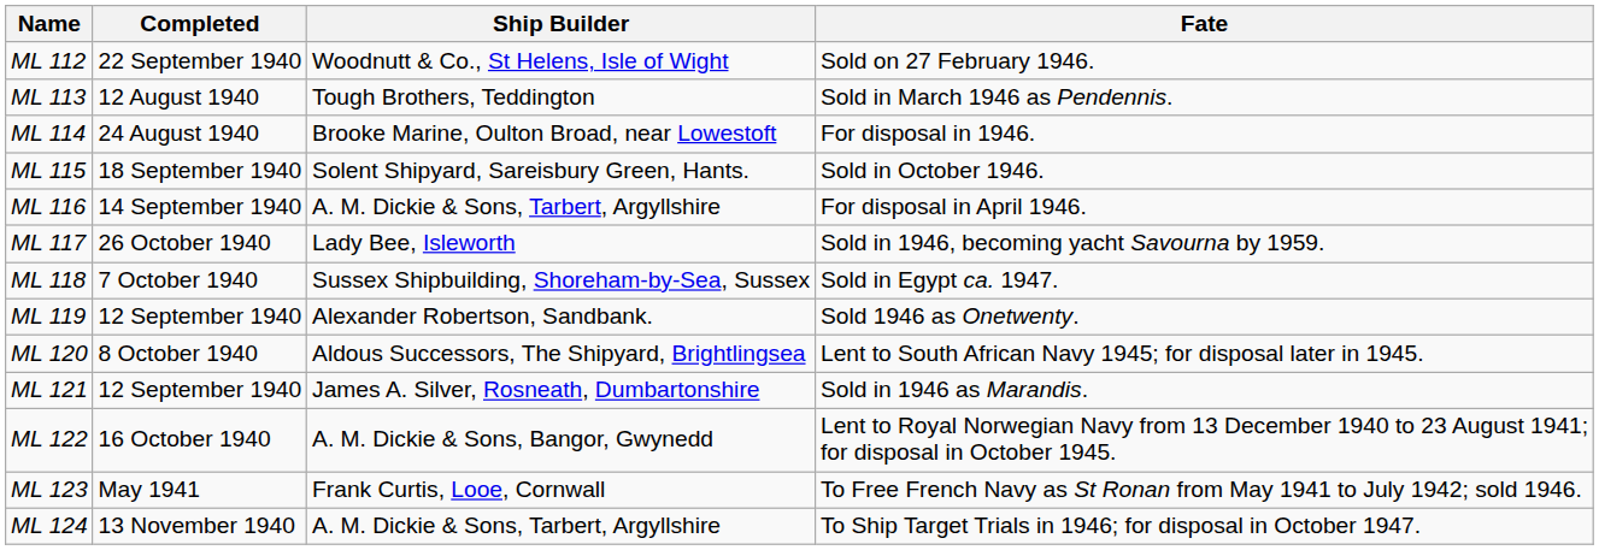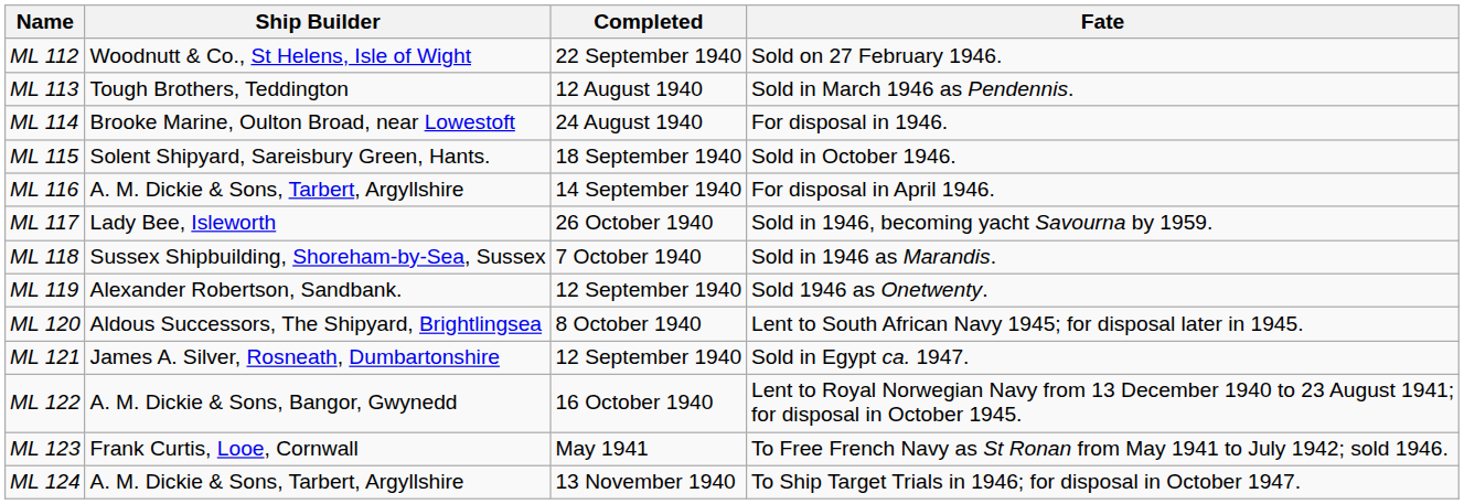columns swapped: Ship Builder <-> Completed
ML 118 | Fate: Sold in Egypt ca. 1947. -> Sold in 1946 as Marandis.
ML 121 | Fate: Sold in 1946 as Marandis. -> Sold in Egypt ca. 1947.
